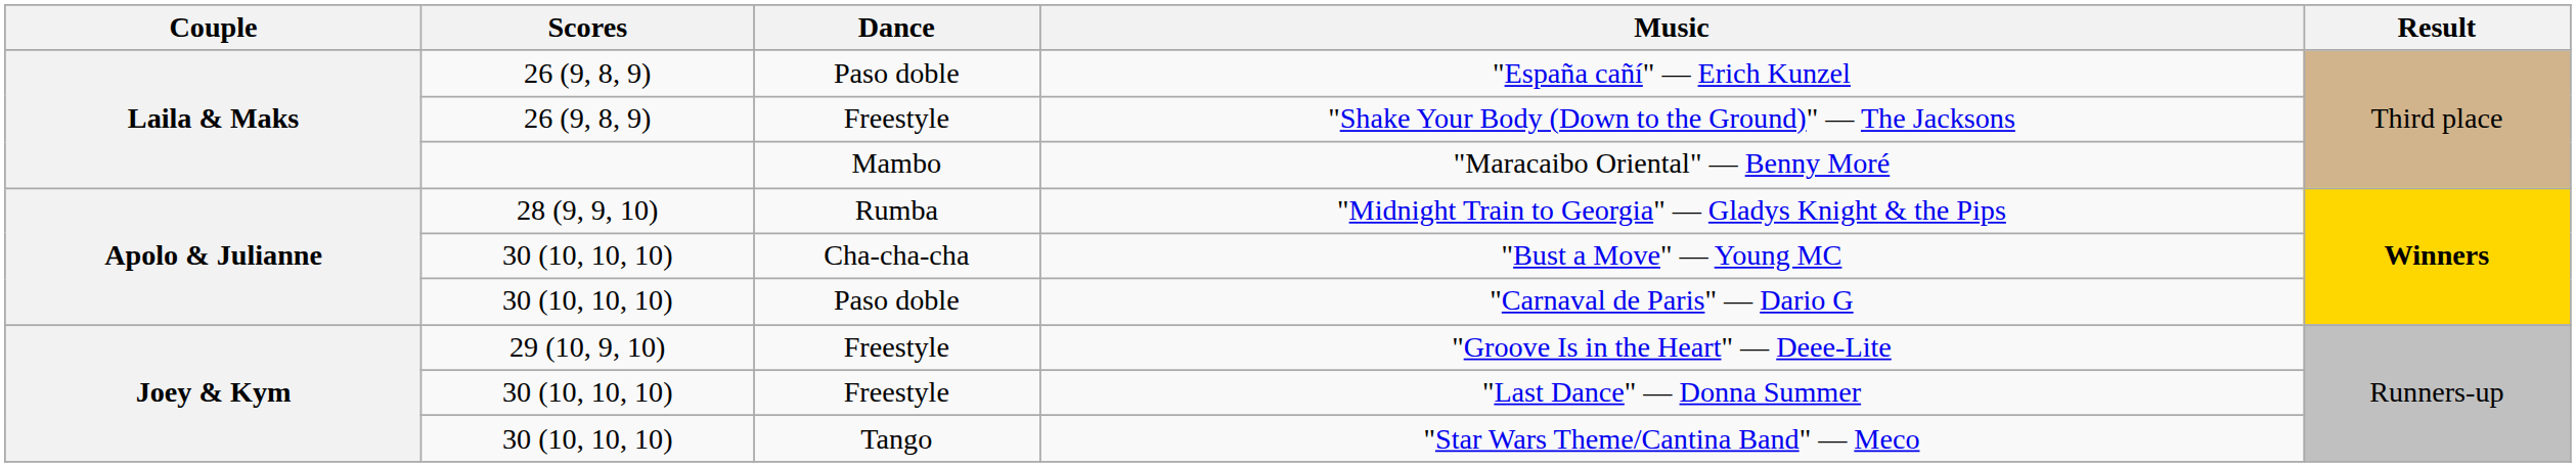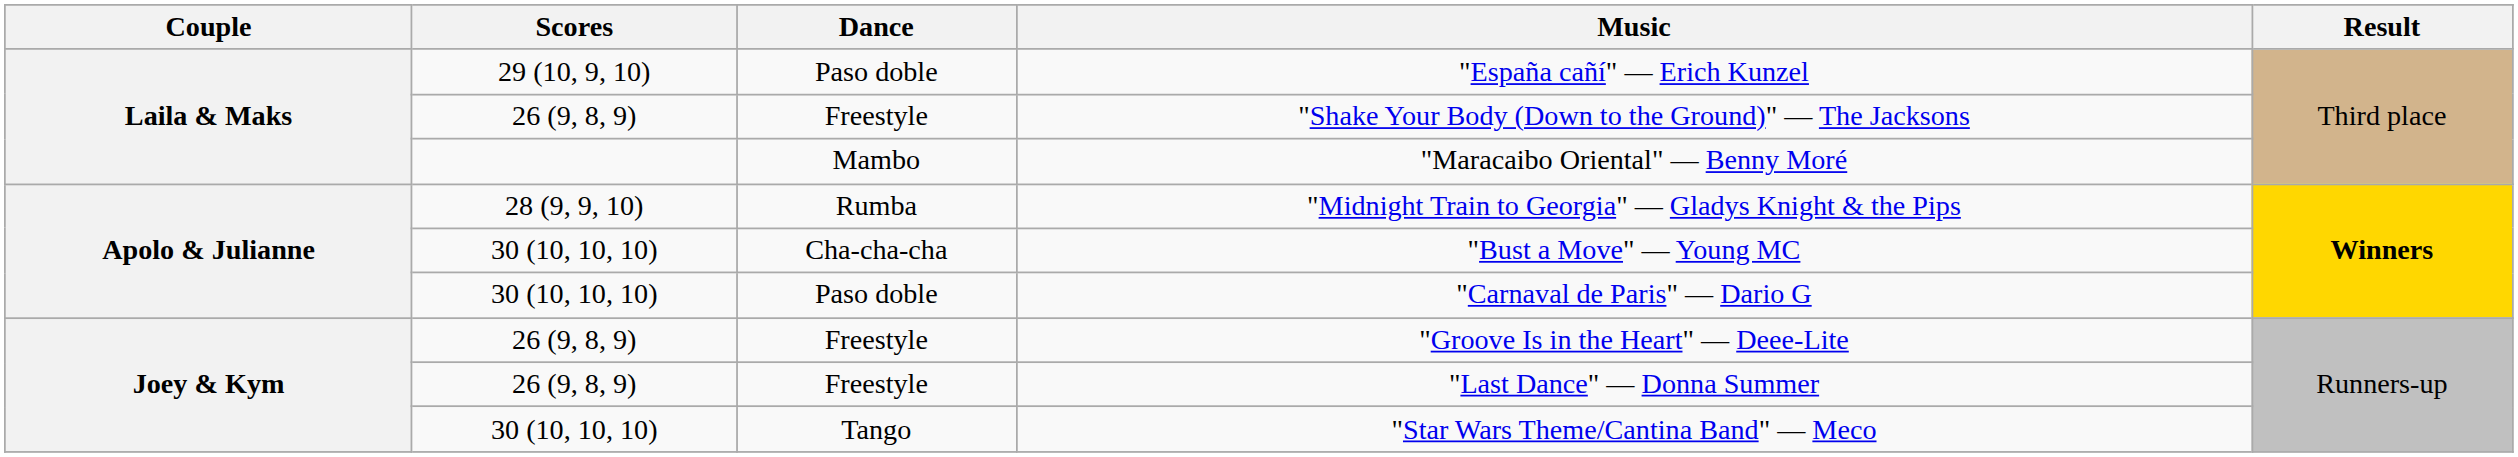"España cañí" — Erich Kunzel | Scores: 26 (9, 8, 9) -> 29 (10, 9, 10)
"Groove Is in the Heart" — Deee-Lite | Scores: 29 (10, 9, 10) -> 26 (9, 8, 9)
"Last Dance" — Donna Summer | Scores: 30 (10, 10, 10) -> 26 (9, 8, 9)
